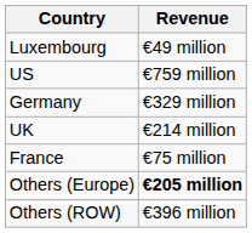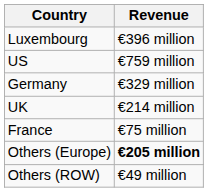Luxembourg | Revenue: €49 million -> €396 million
Others (ROW) | Revenue: €396 million -> €49 million
